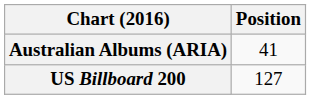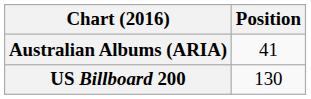US Billboard 200 | Position: 127 -> 130
